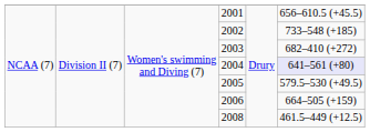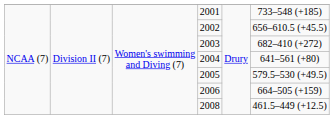2001 | column 6: 656–610.5 (+45.5) -> 733–548 (+185)
2002 | column 6: 733–548 (+185) -> 656–610.5 (+45.5)
2004 | column 6: lavender background -> no background
